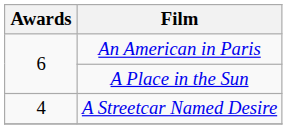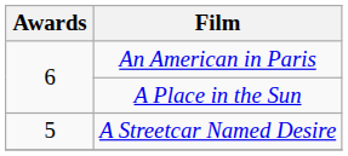A Streetcar Named Desire | Awards: 4 -> 5
